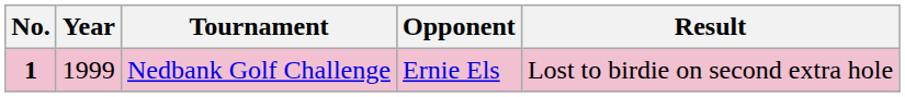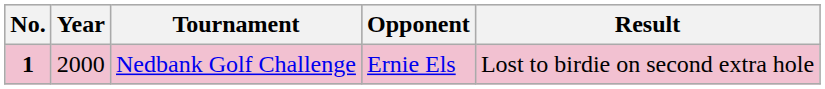Nedbank Golf Challenge | Year: 1999 -> 2000
